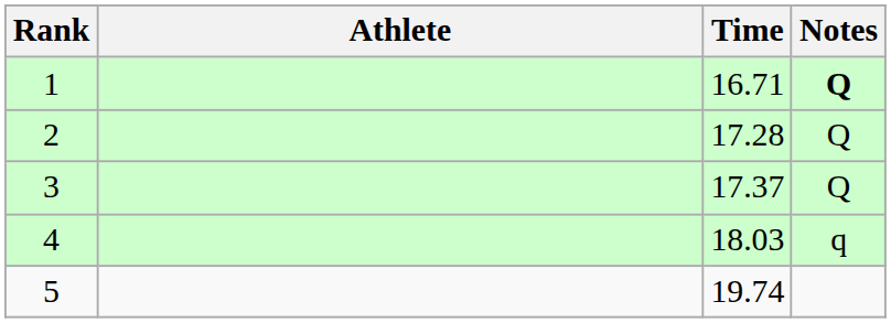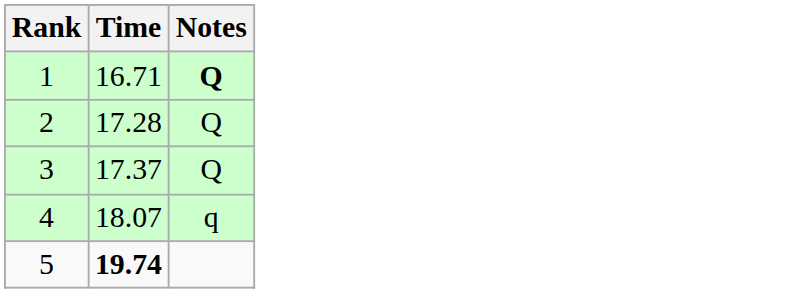- column: Athlete
4 | Time: 18.03 -> 18.07
5 | Time: normal -> bold
